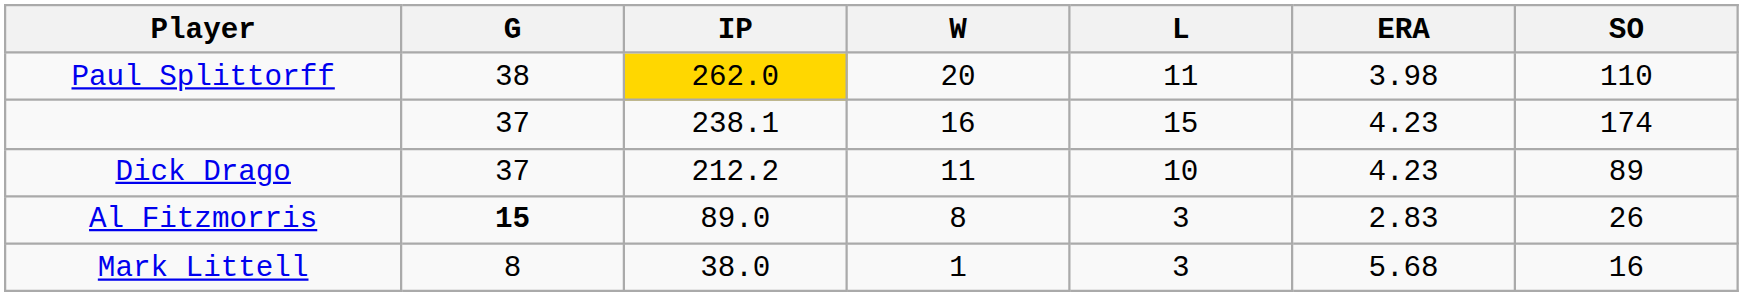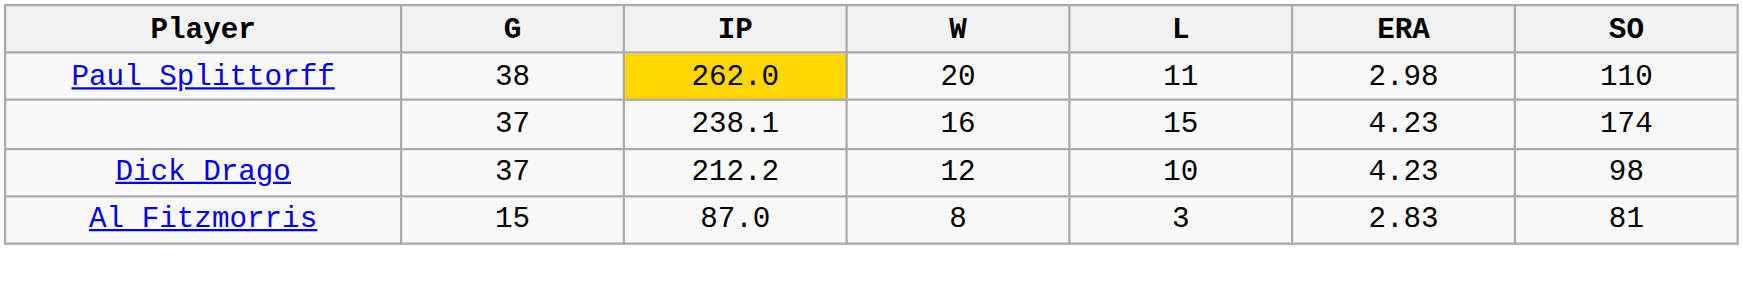Paul Splittorff | ERA: 3.98 -> 2.98
Dick Drago | W: 11 -> 12
Dick Drago | SO: 89 -> 98
Al Fitzmorris | G: bold -> normal
Al Fitzmorris | IP: 89.0 -> 87.0
Al Fitzmorris | SO: 26 -> 81
- row: Mark Littell | 8 | 38.0 | 1 | 3 | 5.68 | 16
